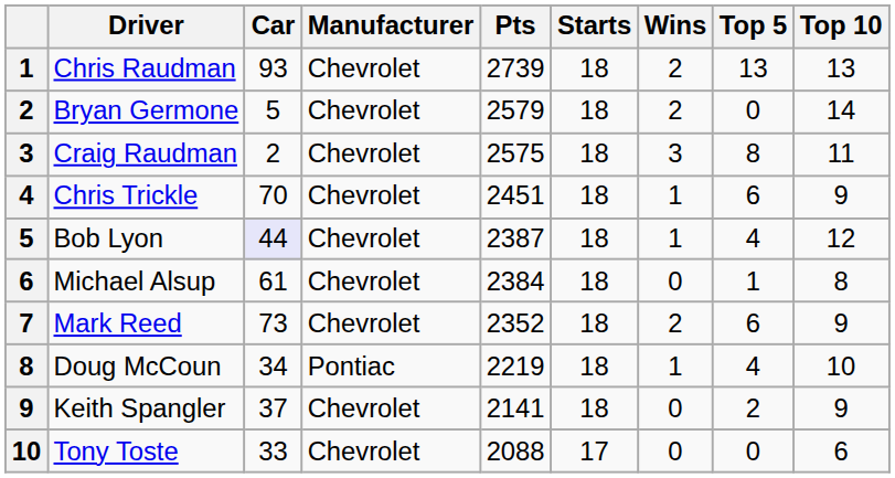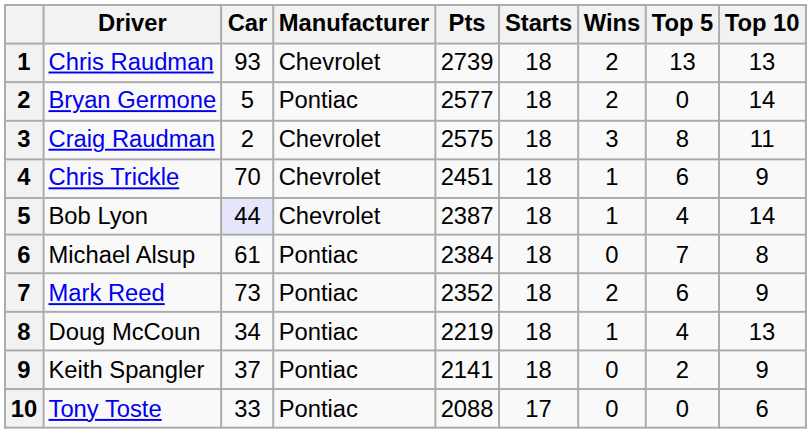Bryan Germone | Manufacturer: Chevrolet -> Pontiac
Bryan Germone | Pts: 2579 -> 2577
Bob Lyon | Top 10: 12 -> 14
Michael Alsup | Manufacturer: Chevrolet -> Pontiac
Michael Alsup | Top 5: 1 -> 7
Mark Reed | Manufacturer: Chevrolet -> Pontiac
Doug McCoun | Top 10: 10 -> 13
Keith Spangler | Manufacturer: Chevrolet -> Pontiac
Tony Toste | Manufacturer: Chevrolet -> Pontiac
